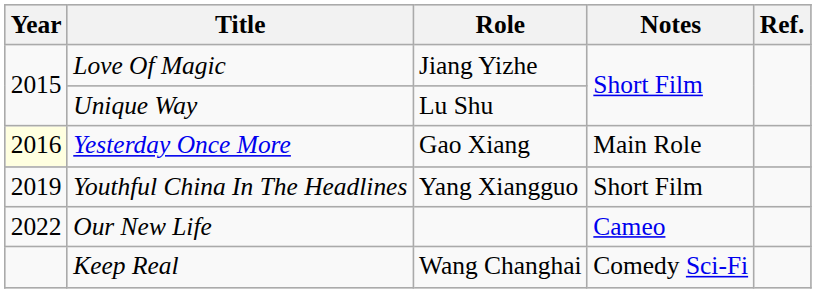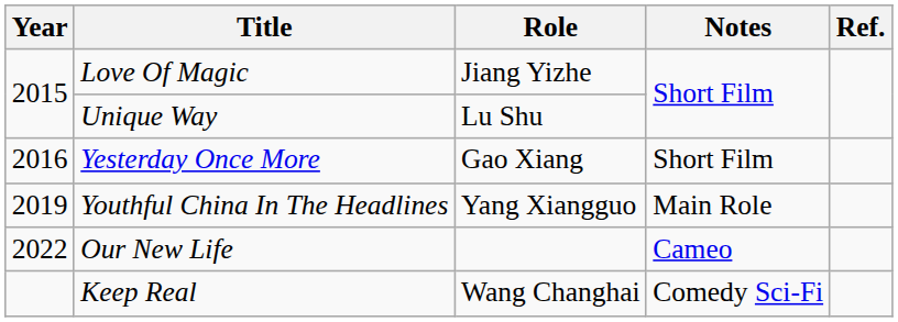Yesterday Once More | Year: lightyellow background -> no background
Yesterday Once More | Notes: Main Role -> Short Film
Youthful China In The Headlines | Notes: Short Film -> Main Role
